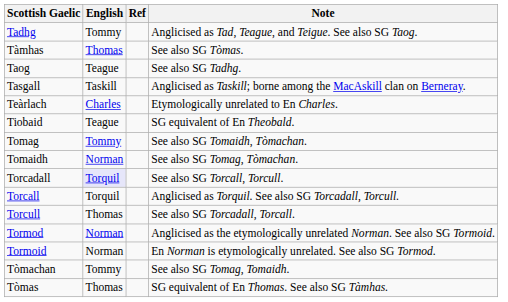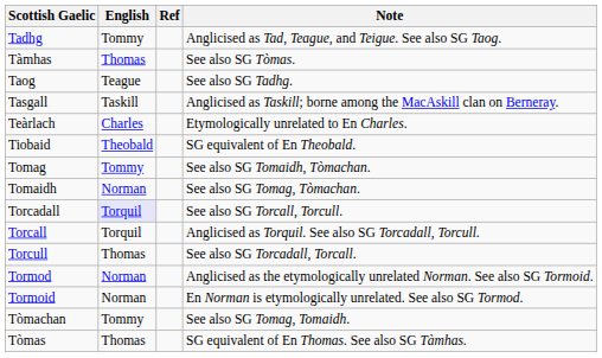Tiobaid | English: Teague -> Theobald
